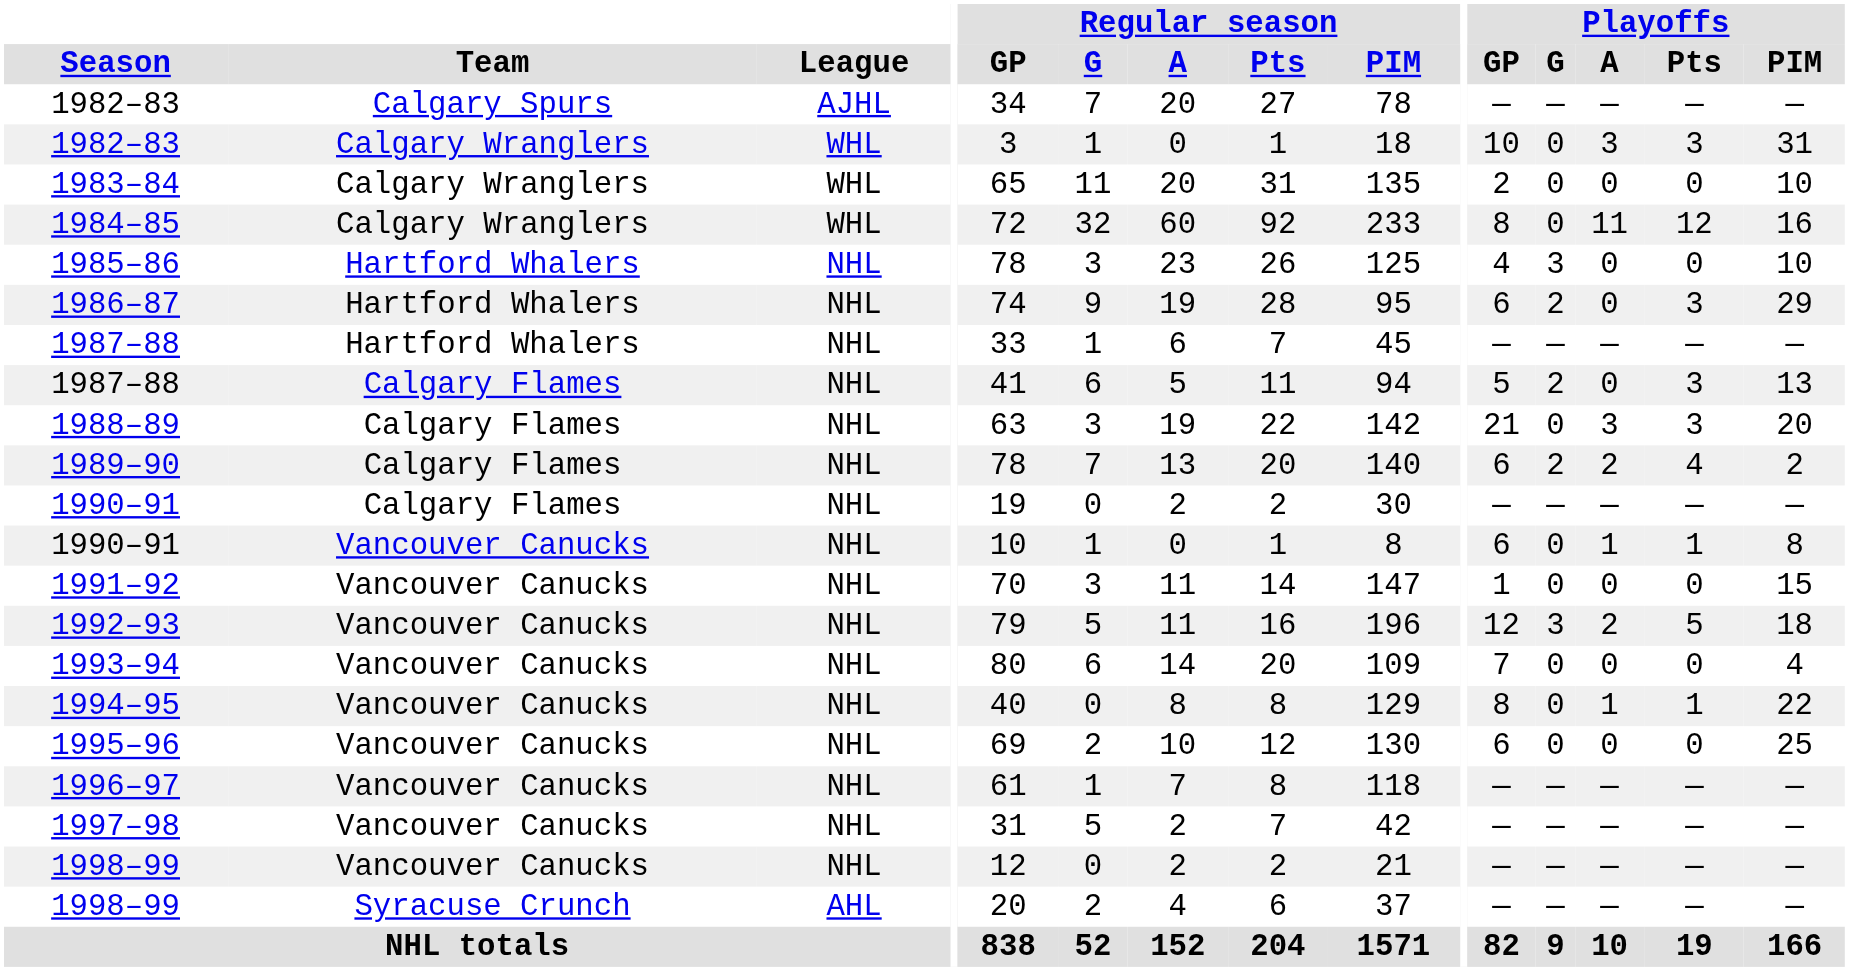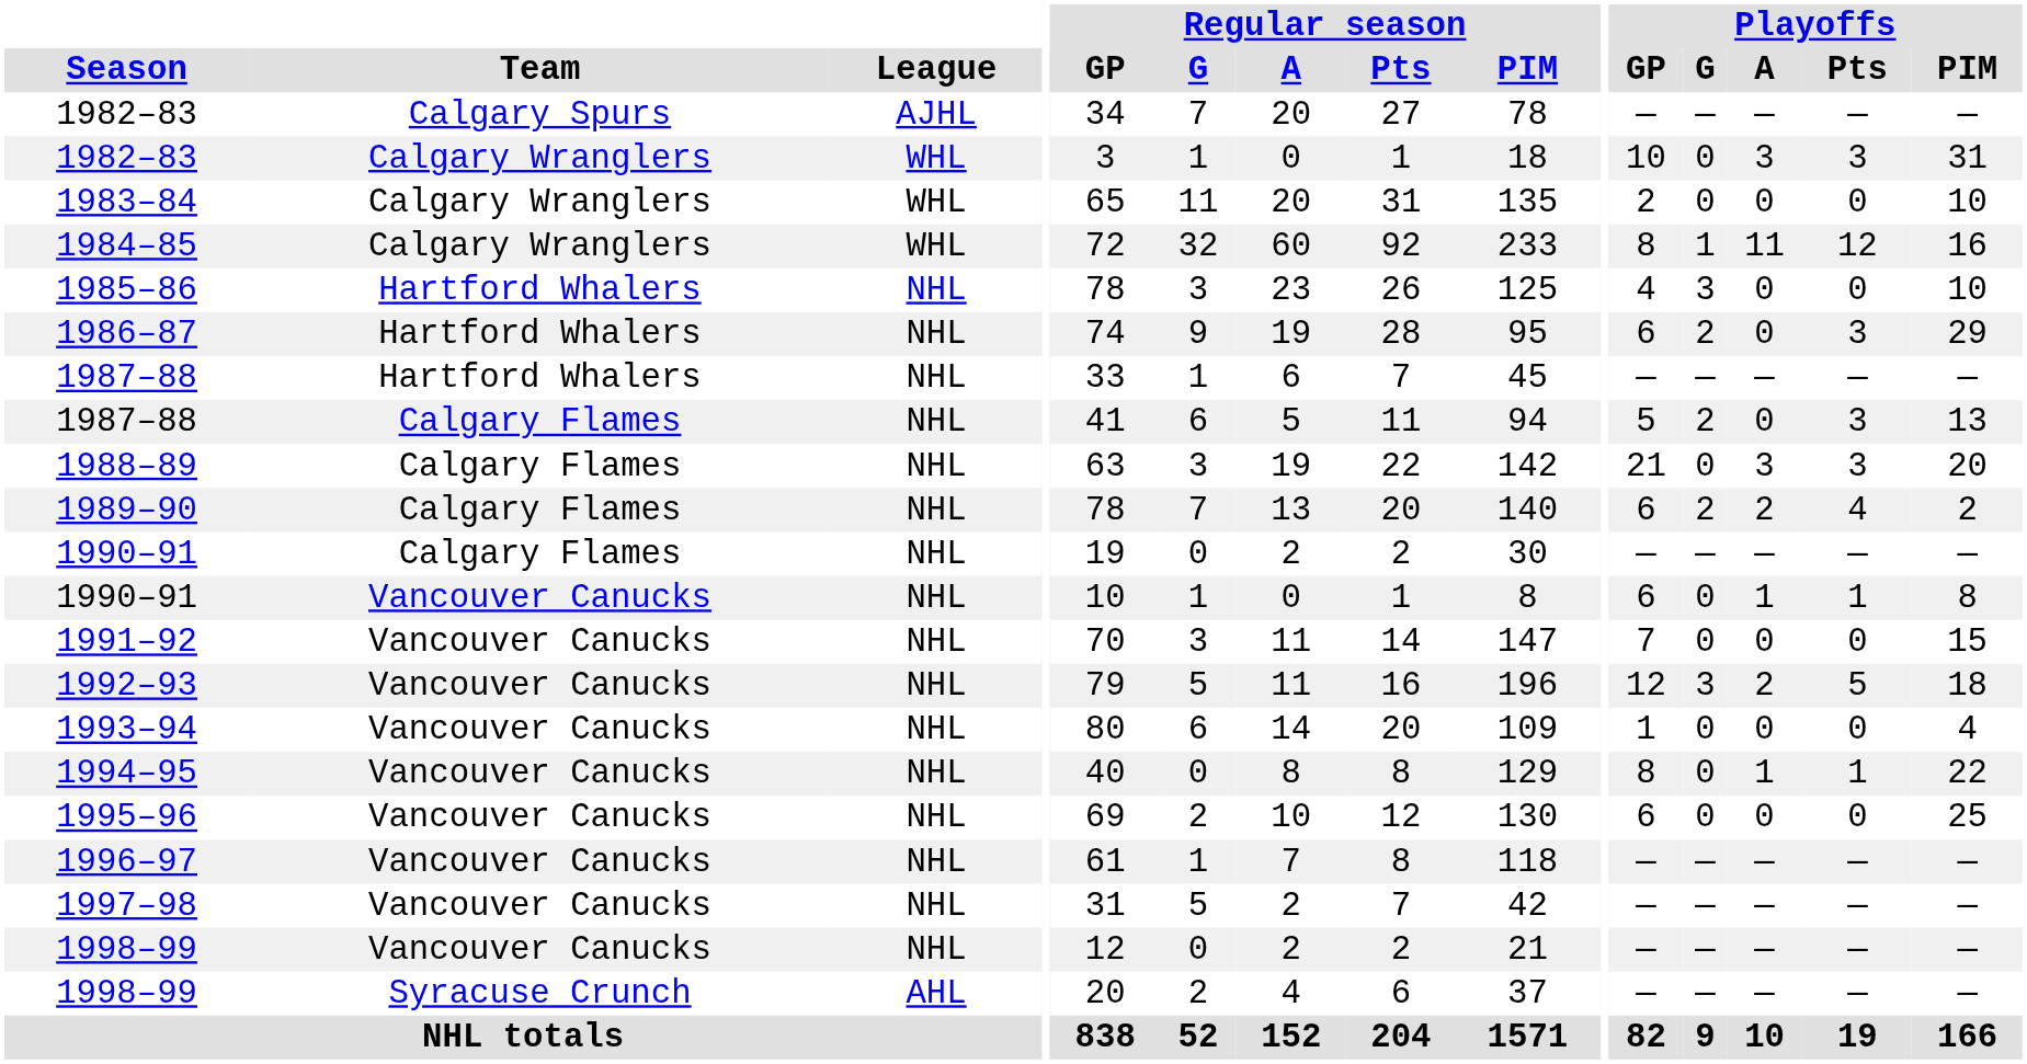1984–85 | Playoffs / G: 0 -> 1
1991–92 | Playoffs / GP: 1 -> 7
1993–94 | Playoffs / GP: 7 -> 1
